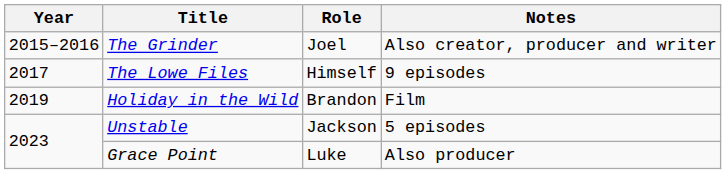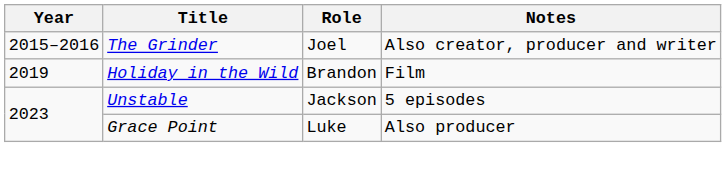- row: 2017 | The Lowe Files | Himself | 9 episodes
